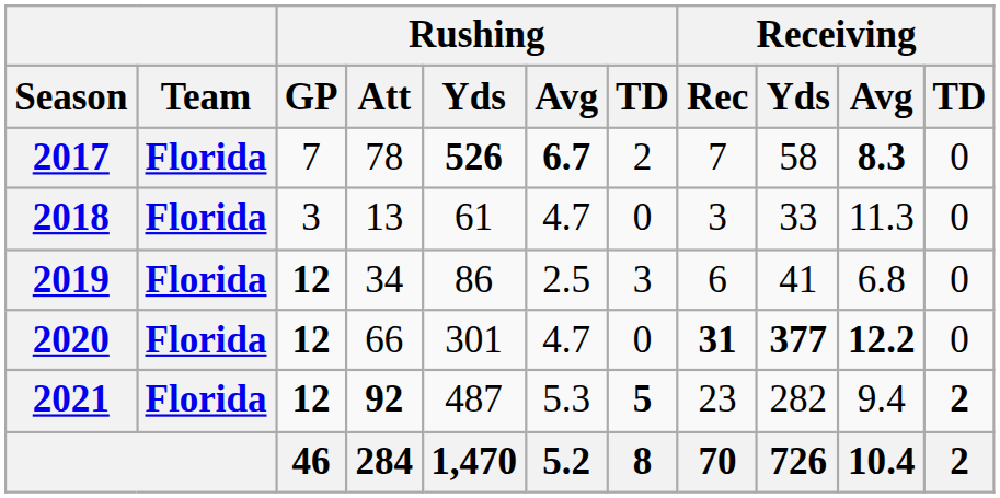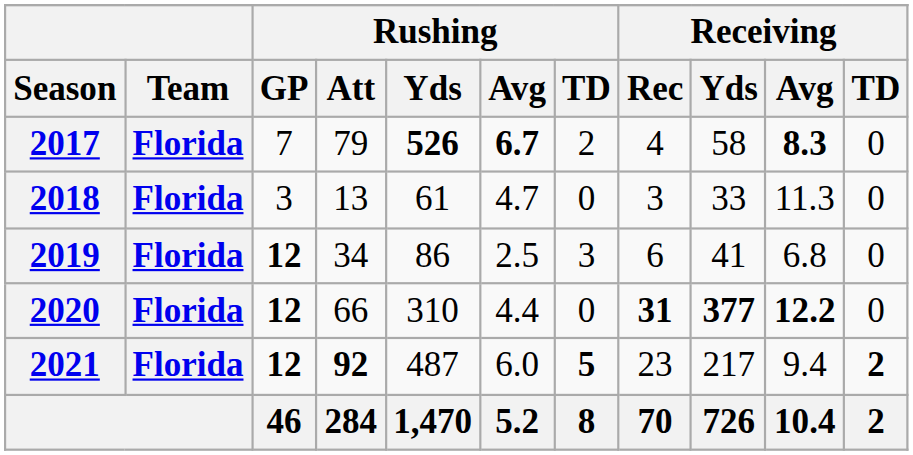2017 | Rushing / Att: 78 -> 79
2017 | Receiving / Rec: 7 -> 4
2020 | Rushing / Yds: 301 -> 310
2020 | Rushing / Avg: 4.7 -> 4.4
2021 | Rushing / Avg: 5.3 -> 6.0
2021 | Receiving / Yds: 282 -> 217
